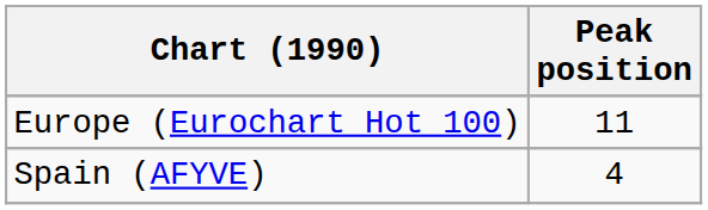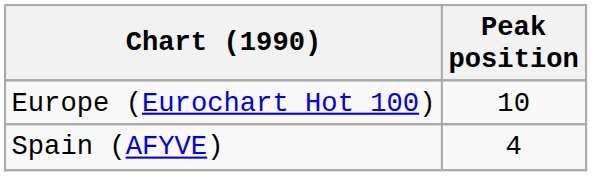Europe (Eurochart Hot 100) | Peak position: 11 -> 10
